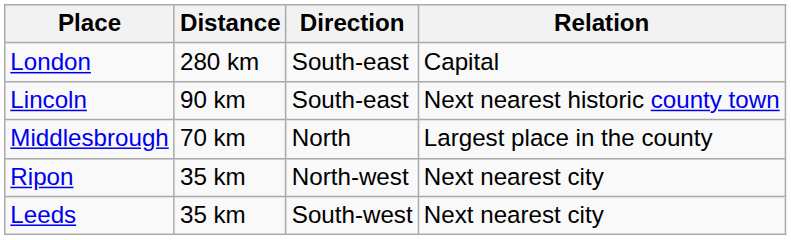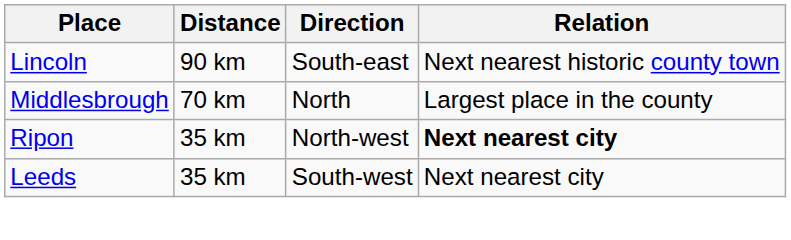- row: London | 280 km | South-east | Capital
Ripon | Relation: normal -> bold
